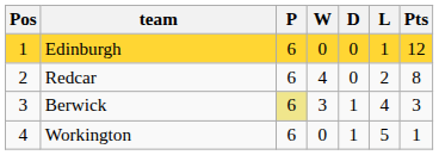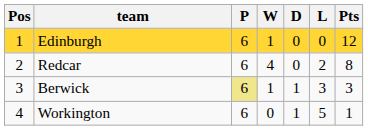Edinburgh | W: 0 -> 1
Edinburgh | L: 1 -> 0
Berwick | W: 3 -> 1
Berwick | L: 4 -> 3
